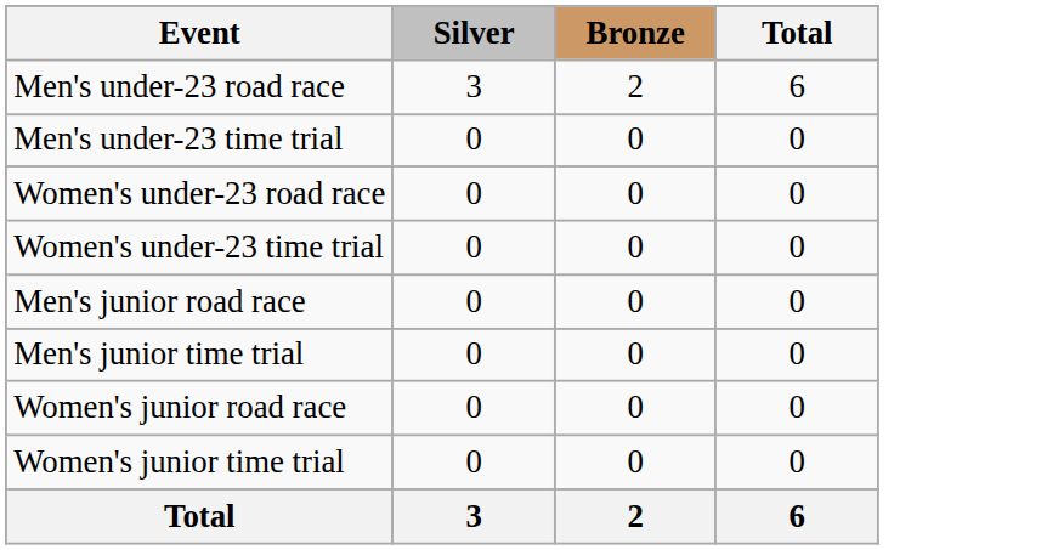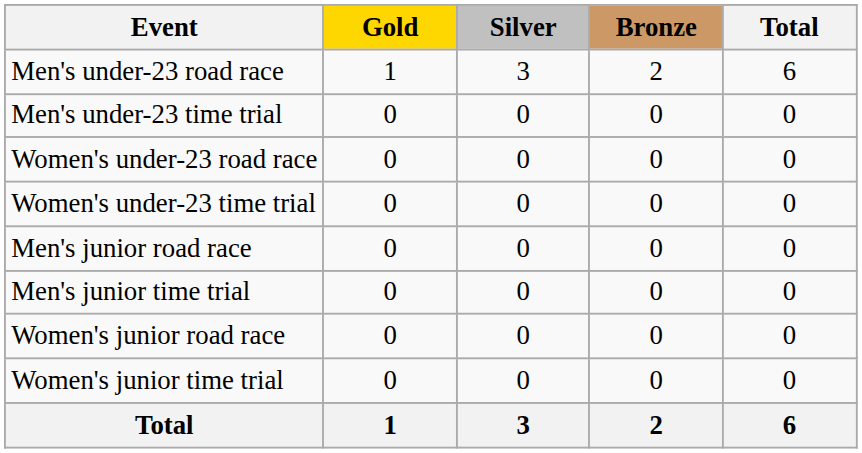+ column: Gold | 1 | 0 | 0 | 0 | 0 | 0 | 0 | 0 | 1
